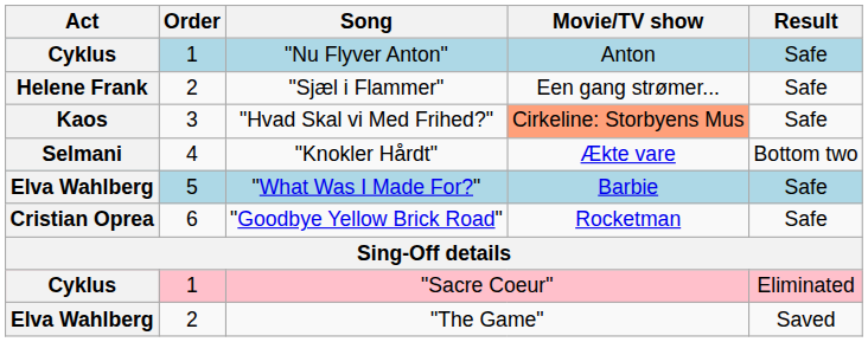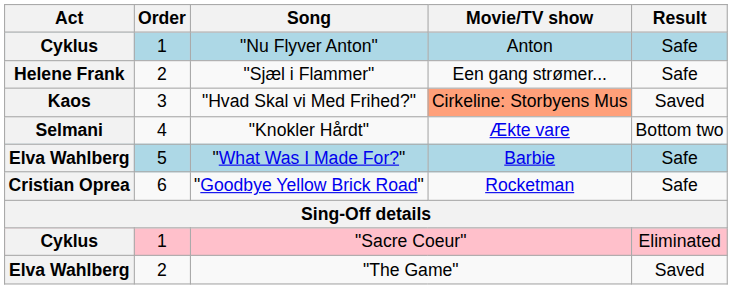"Hvad Skal vi Med Frihed?" | Result: Safe -> Saved
